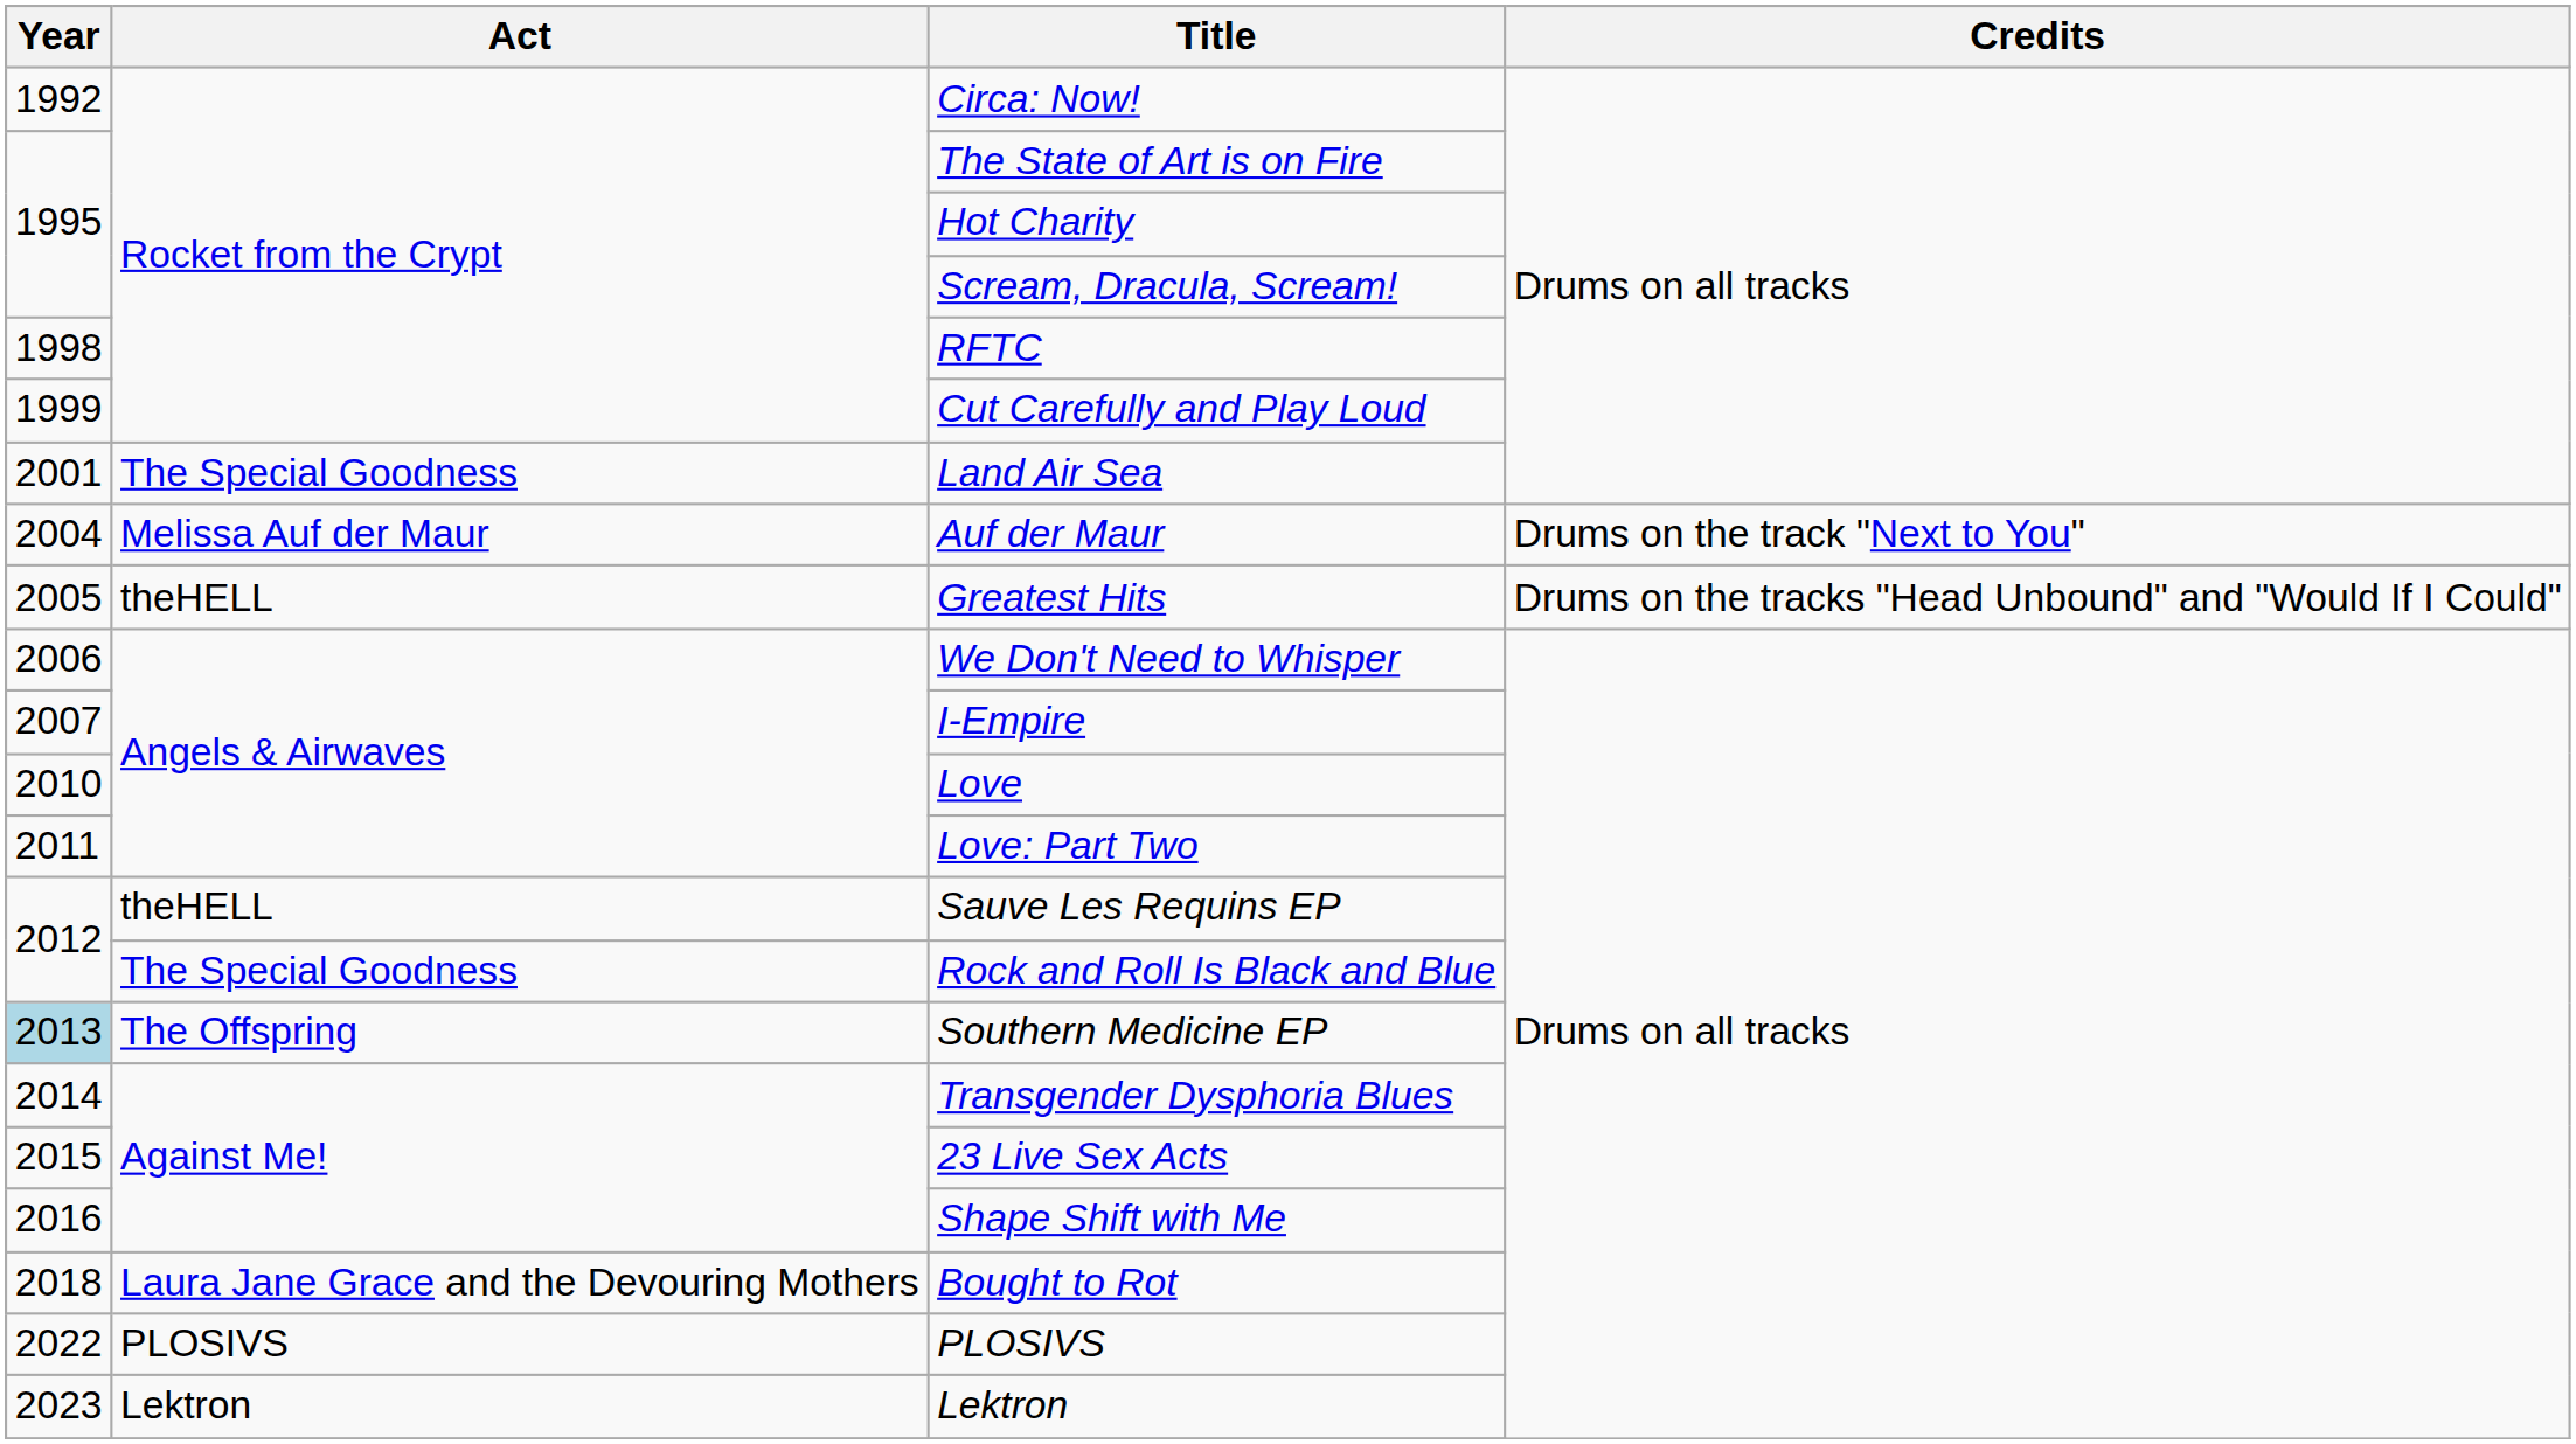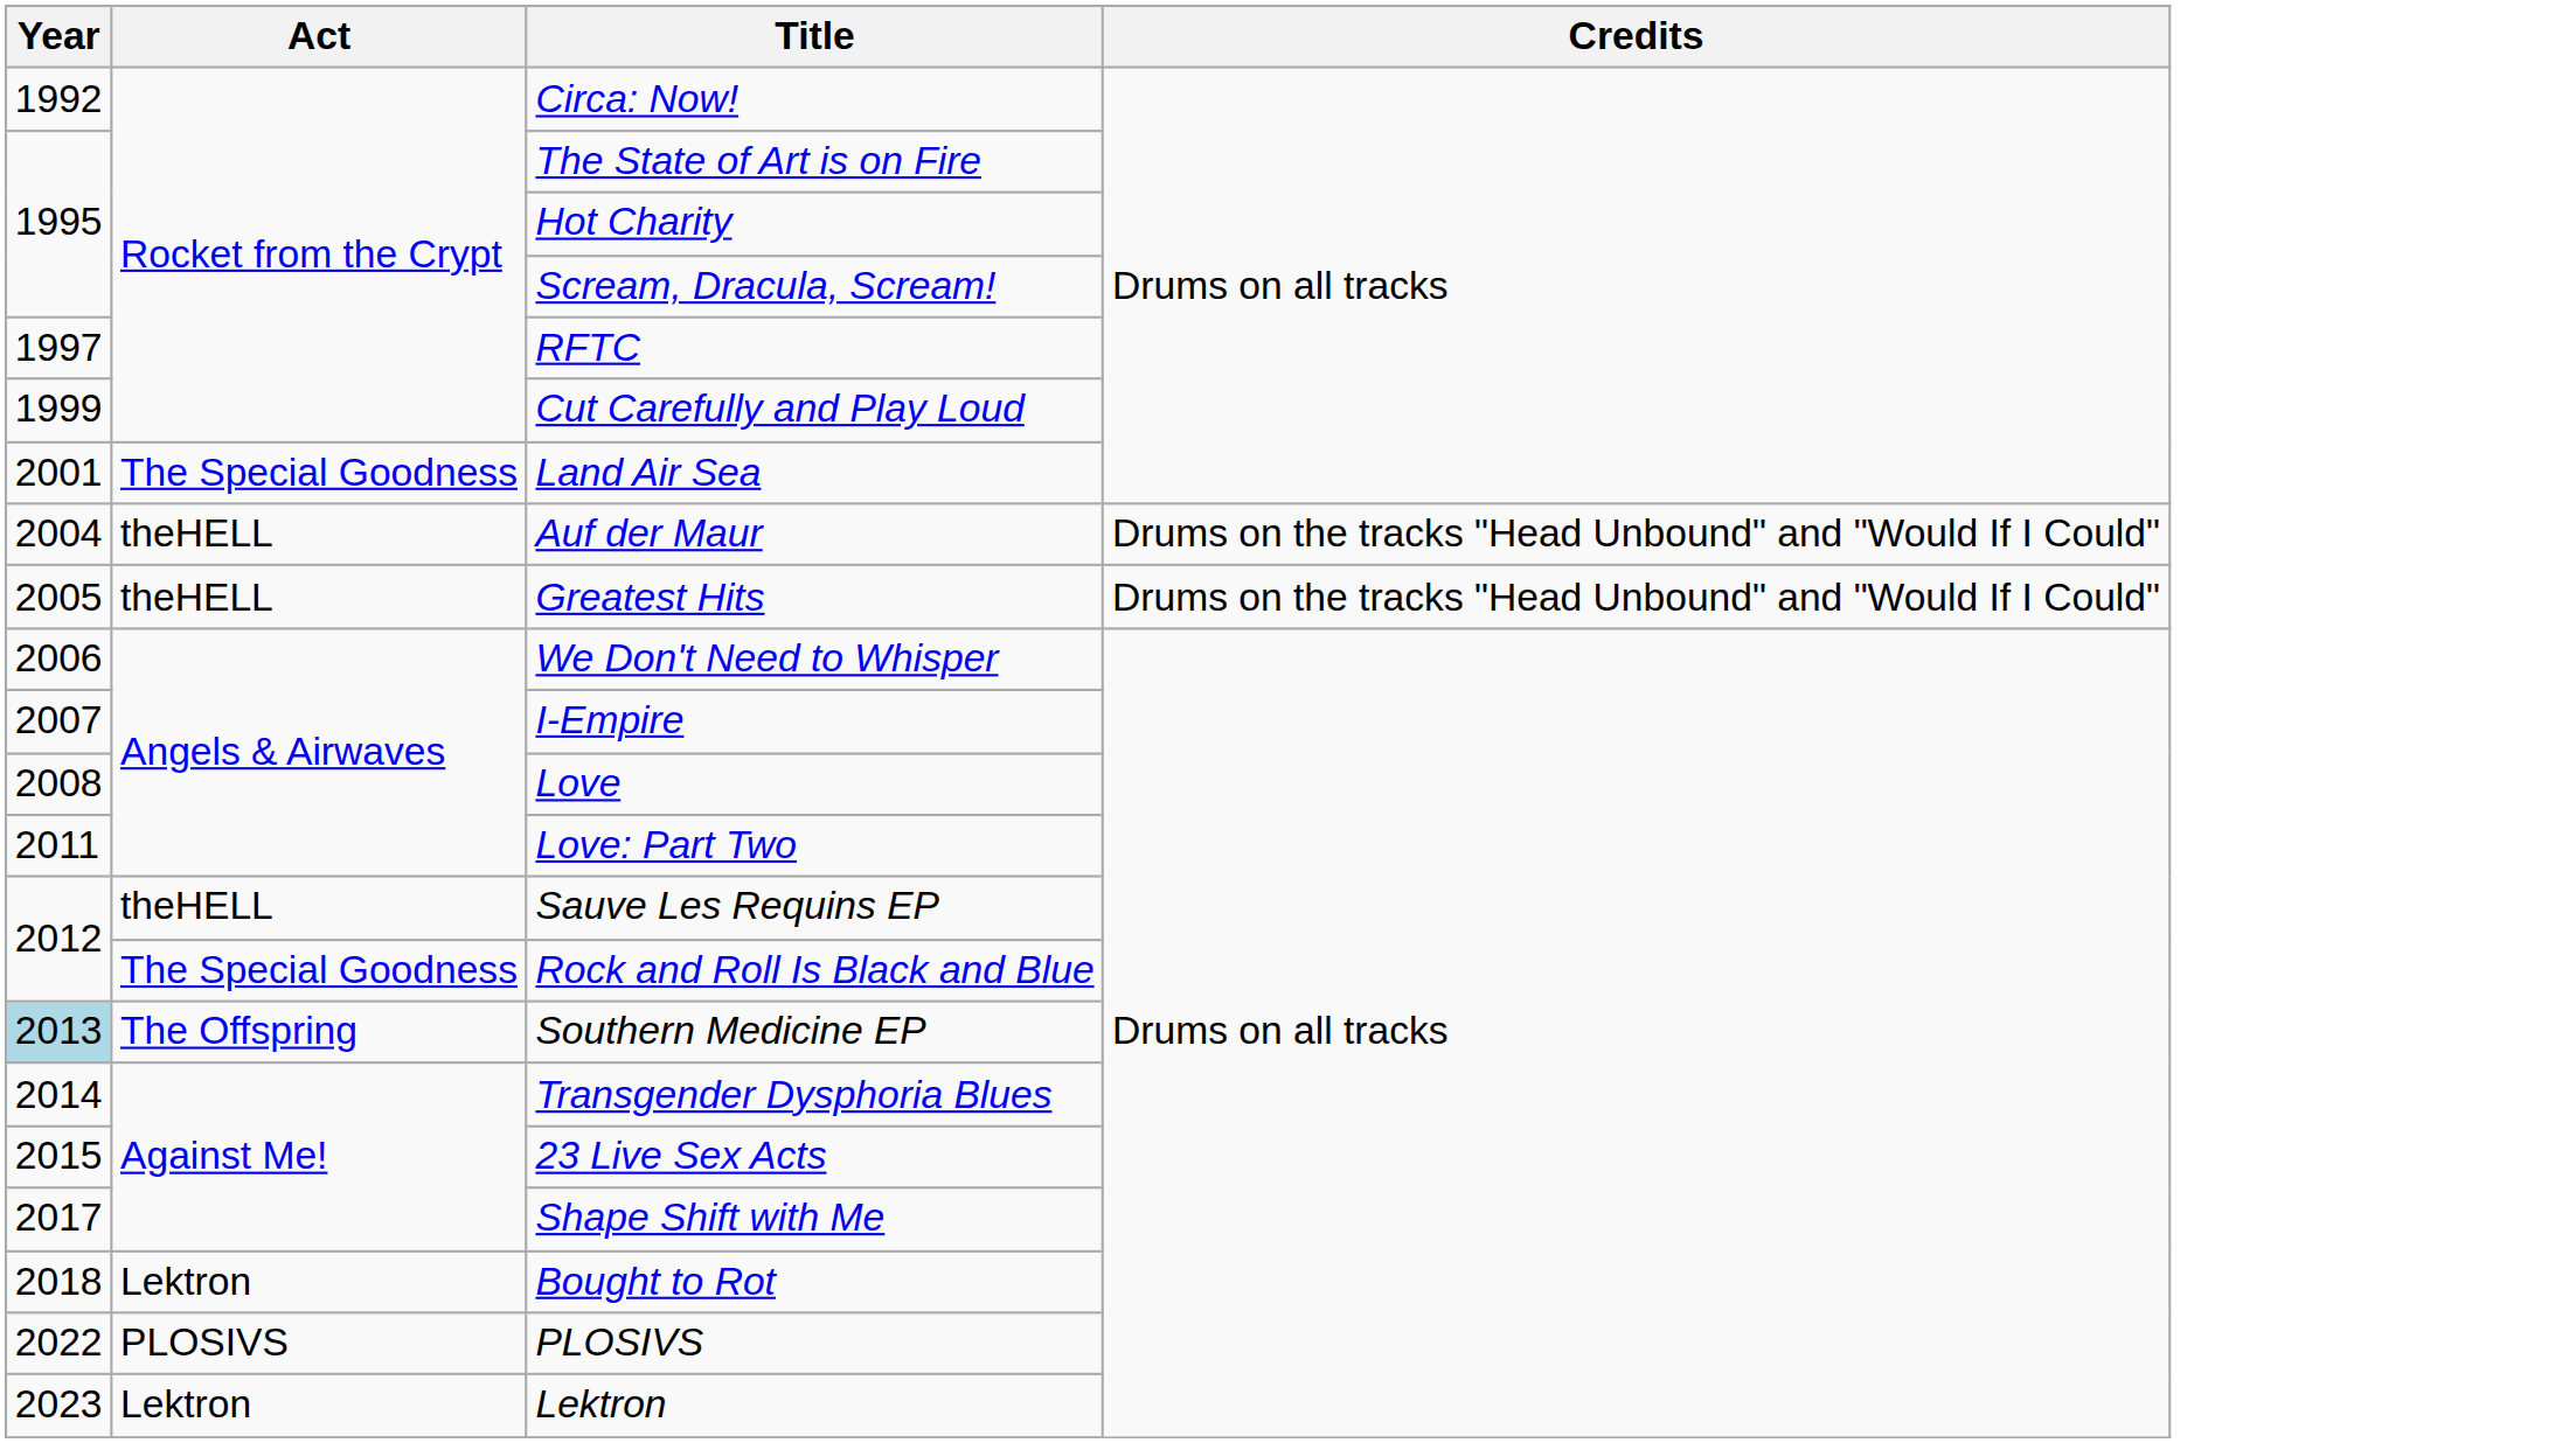RFTC | Year: 1998 -> 1997
Auf der Maur | Act: Melissa Auf der Maur -> theHELL
Auf der Maur | Credits: Drums on the track "Next to You" -> Drums on the tracks "Head Unbound" and "Would If I Could"
Love | Year: 2010 -> 2008
Shape Shift with Me | Year: 2016 -> 2017
Bought to Rot | Act: Laura Jane Grace and the Devouring Mothers -> Lektron
